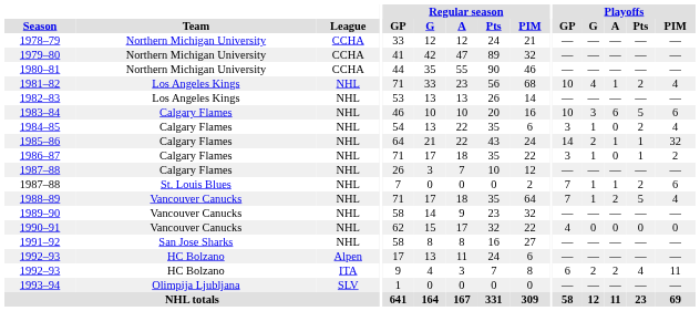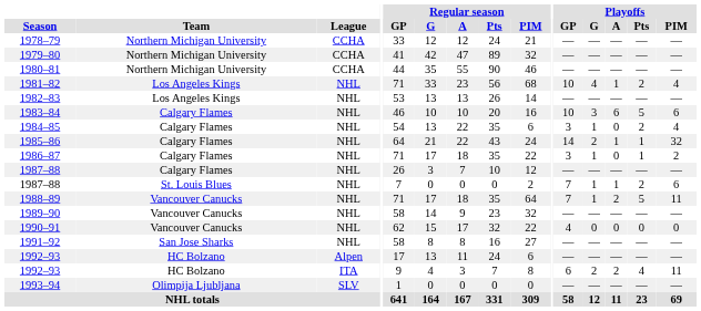1988–89 | Playoffs / PIM: 4 -> 11
